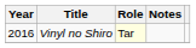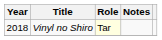Vinyl no Shiro | Year: 2016 -> 2018
